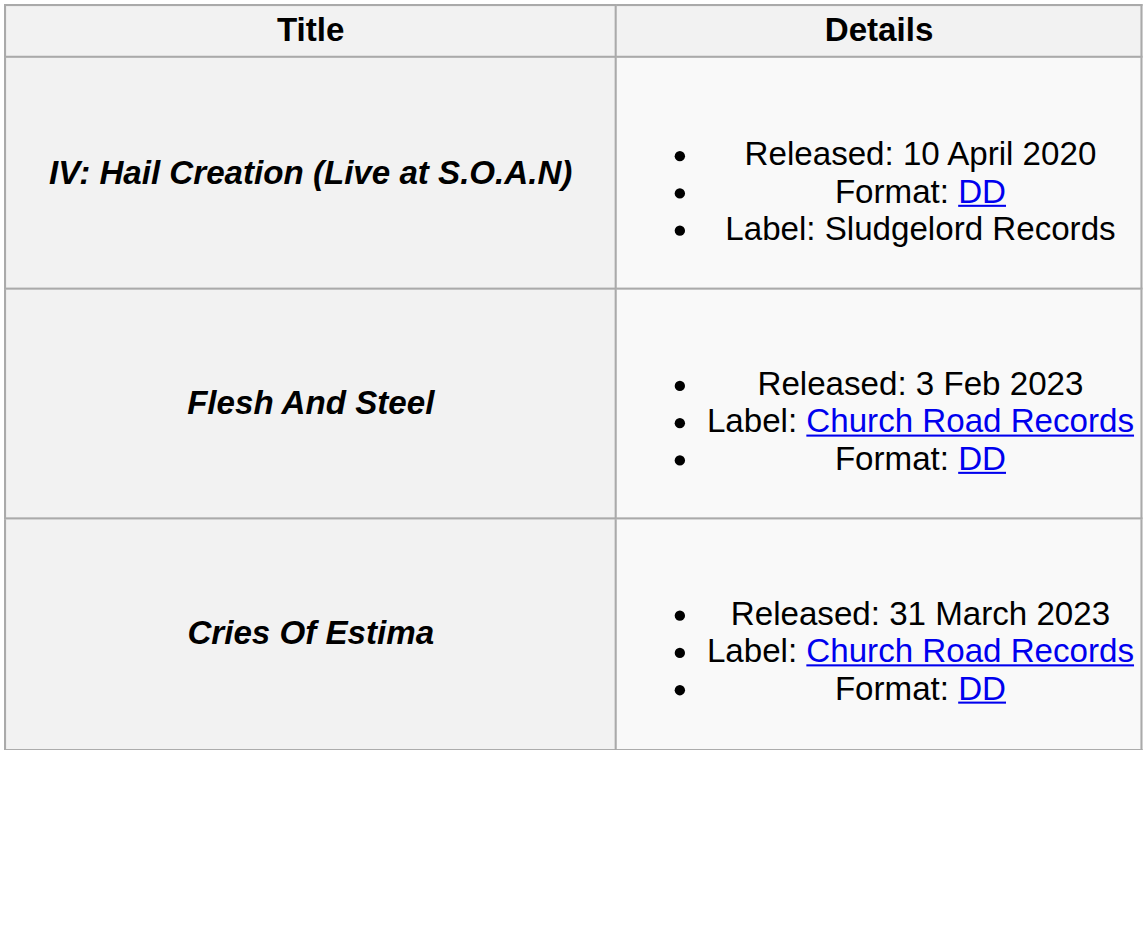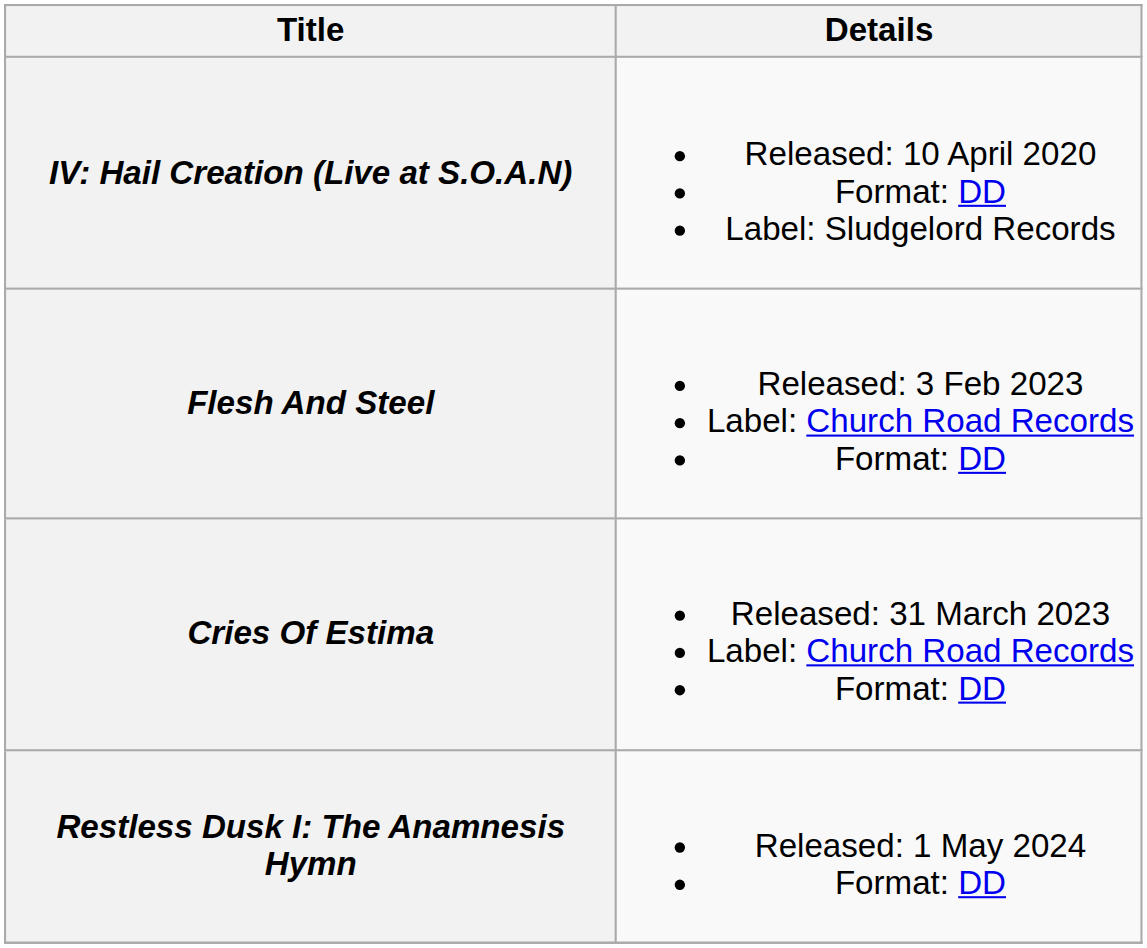+ row: Restless Dusk I: The Anamnesis Hymn | Released: 1 May 2024 Format: DD
